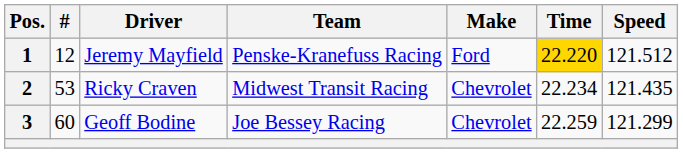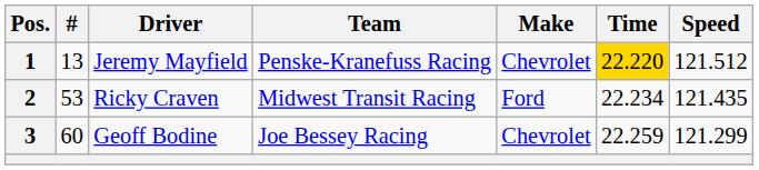1 | #: 12 -> 13
1 | Make: Ford -> Chevrolet
2 | Make: Chevrolet -> Ford
